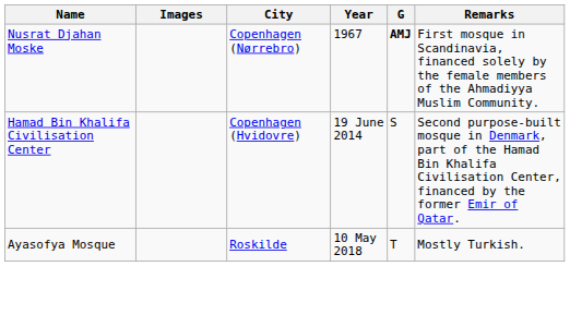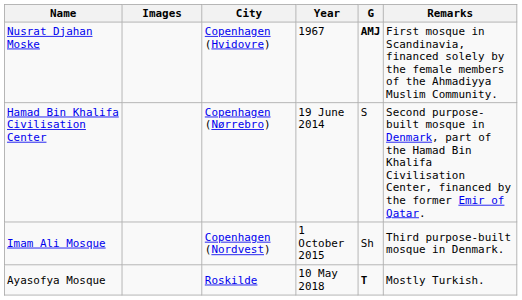Nusrat Djahan Moske | City: Copenhagen (Nørrebro) -> Copenhagen (Hvidovre)
Hamad Bin Khalifa Civilisation Center | City: Copenhagen (Hvidovre) -> Copenhagen (Nørrebro)
+ row: Imam Ali Mosque | Copenhagen (Nordvest) | 1 October 2015 | Sh | Third purpose-built mosque in Denmark.
Ayasofya Mosque | G: normal -> bold
